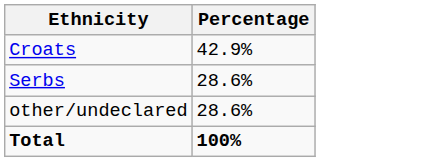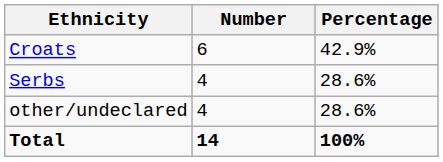+ column: Number | 6 | 4 | 4 | 14
